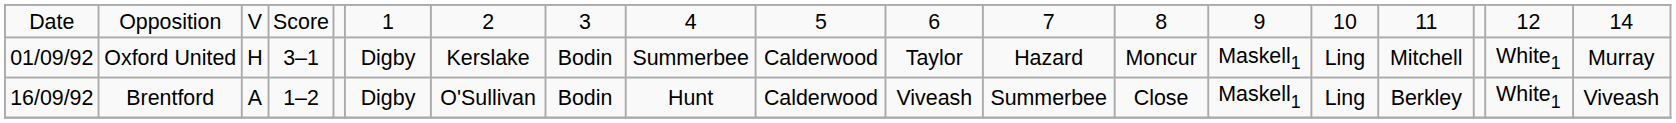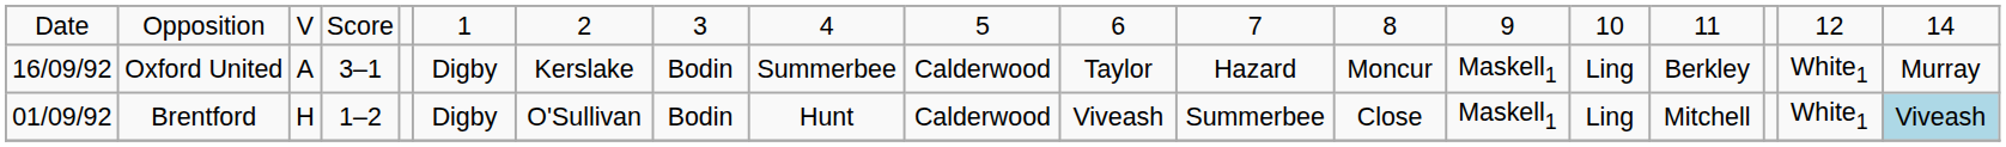Oxford United | column 1: 01/09/92 -> 16/09/92
Oxford United | column 3: H -> A
Oxford United | column 16: Mitchell -> Berkley
Brentford | column 1: 16/09/92 -> 01/09/92
Brentford | column 3: A -> H
Brentford | column 16: Berkley -> Mitchell
Brentford | column 19: no background -> lightblue background
